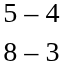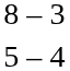rows swapped: 8 – 3 <-> 5 – 4
